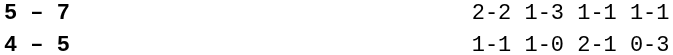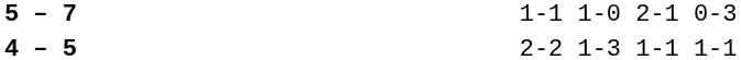5 – 7 | column 4: 2-2 1-3 1-1 1-1 -> 1-1 1-0 2-1 0-3
4 – 5 | column 4: 1-1 1-0 2-1 0-3 -> 2-2 1-3 1-1 1-1
